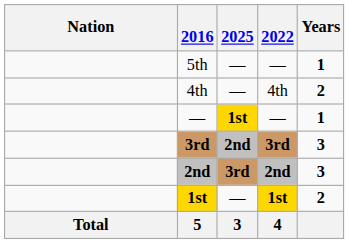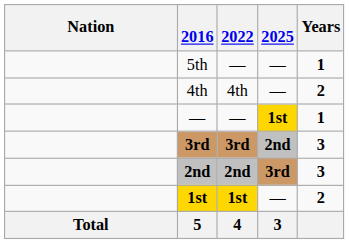columns swapped: 2022 <-> 2025
